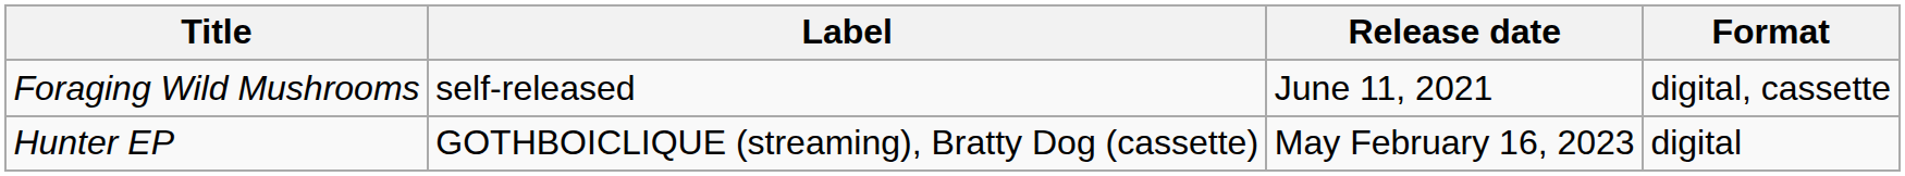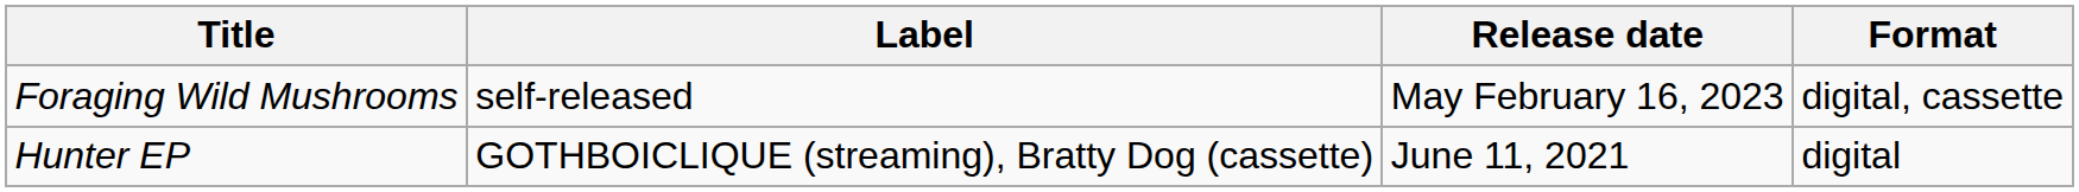Foraging Wild Mushrooms | Release date: June 11, 2021 -> May February 16, 2023
Hunter EP | Release date: May February 16, 2023 -> June 11, 2021
